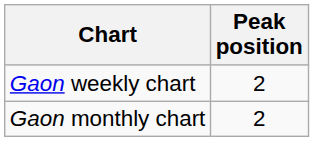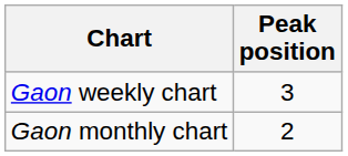Gaon weekly chart | Peak position: 2 -> 3
